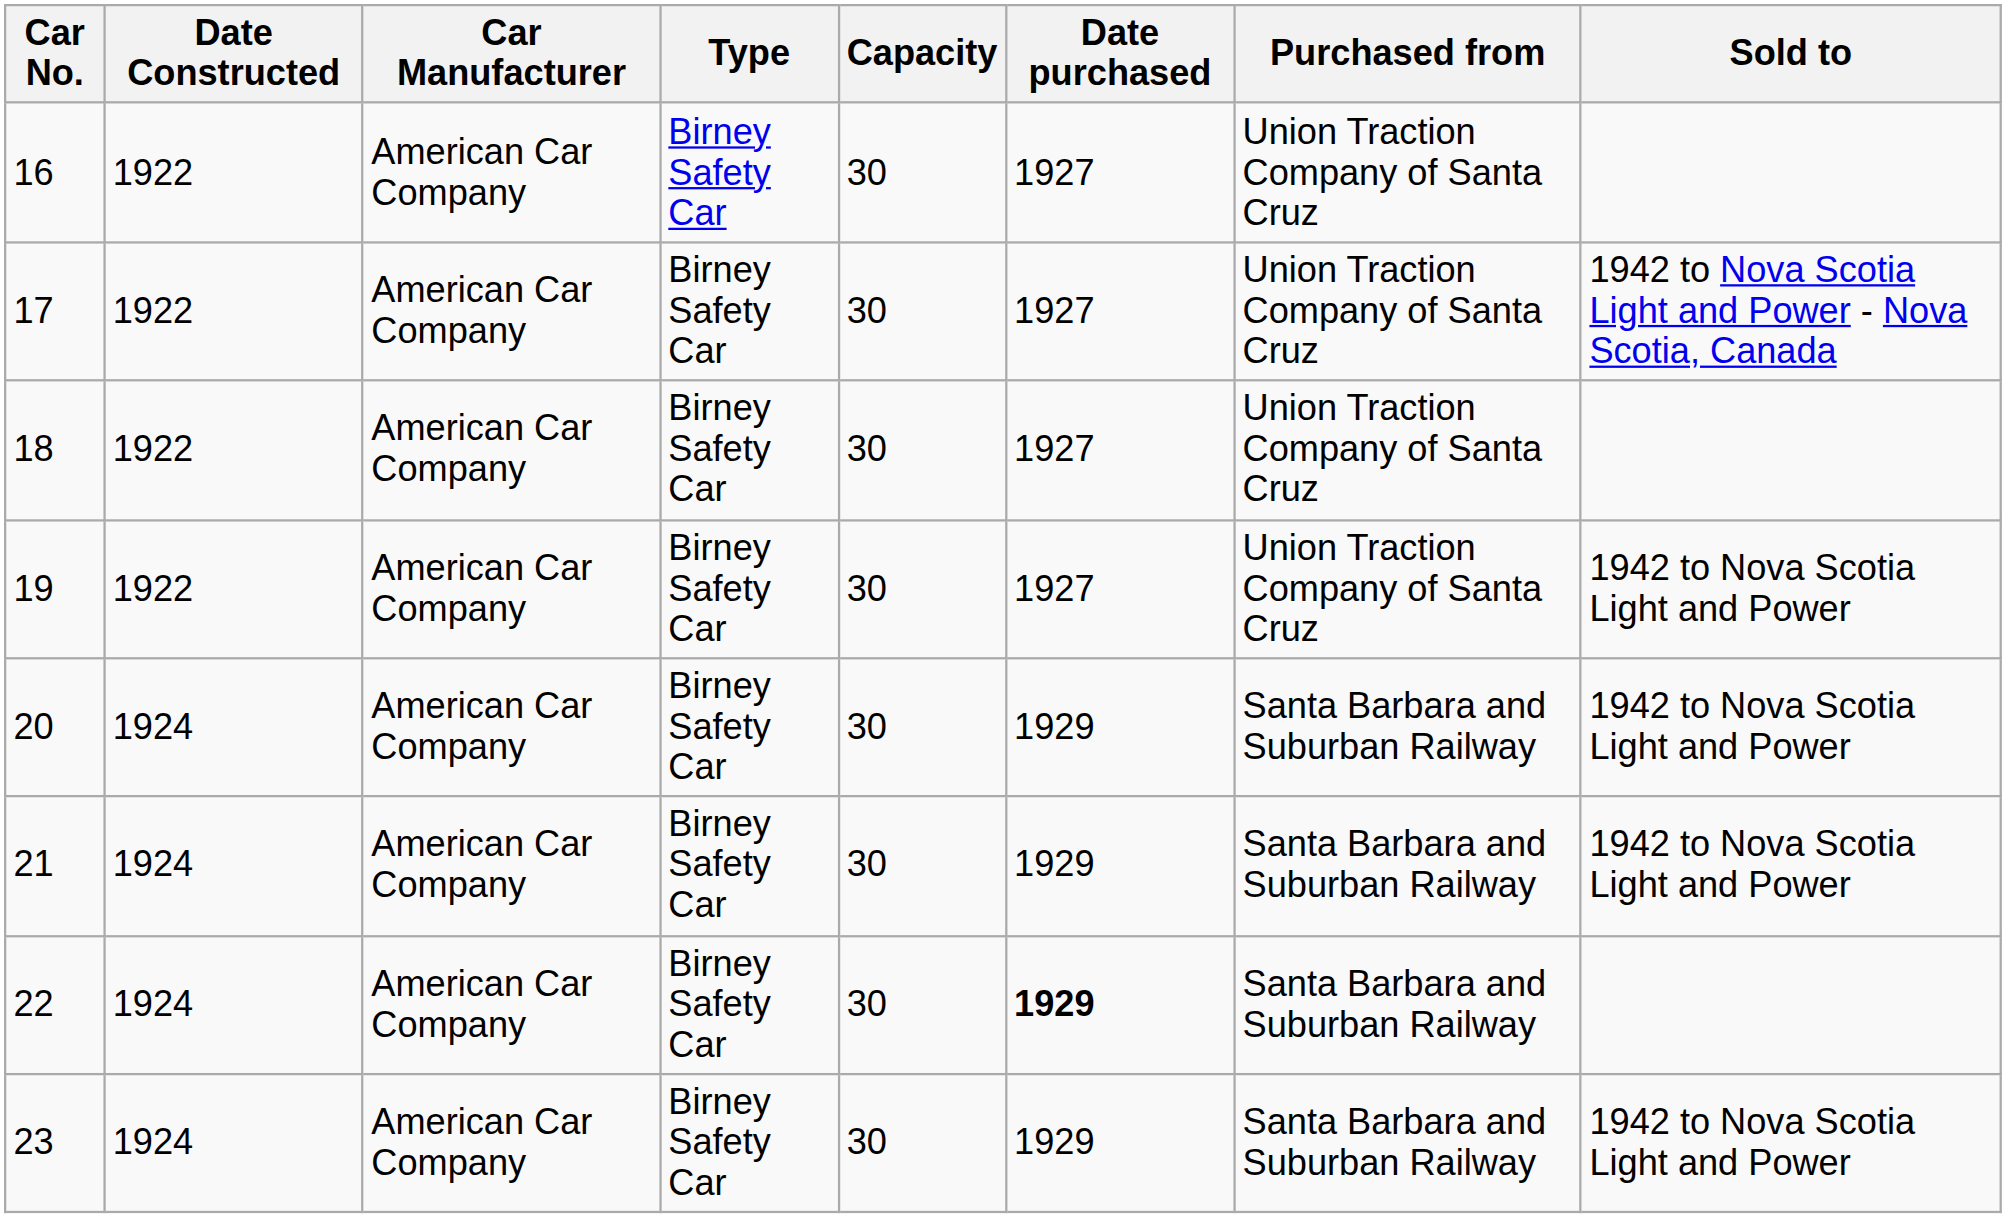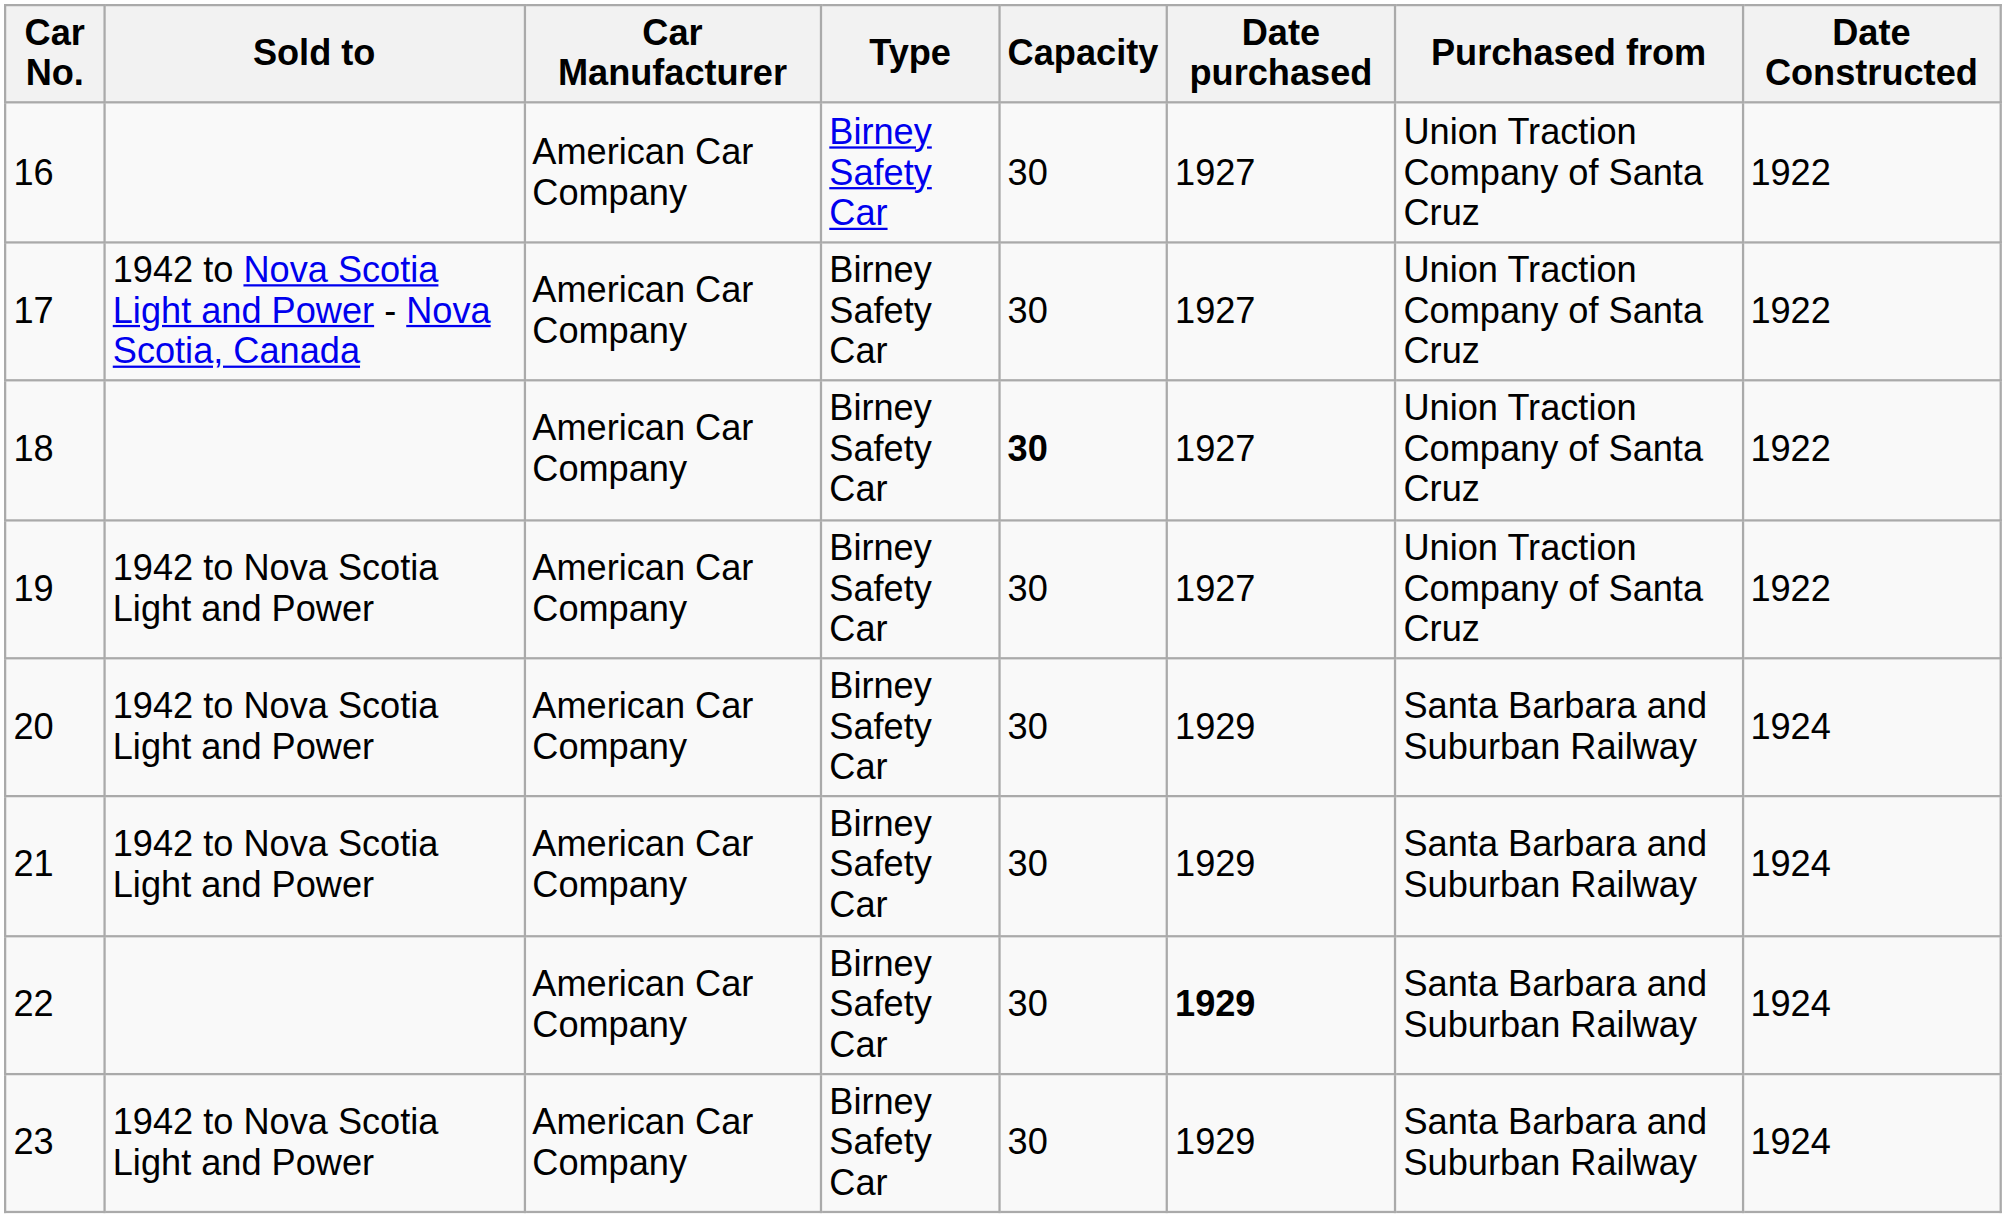columns swapped: Date Constructed <-> Sold to
18 | Capacity: normal -> bold
